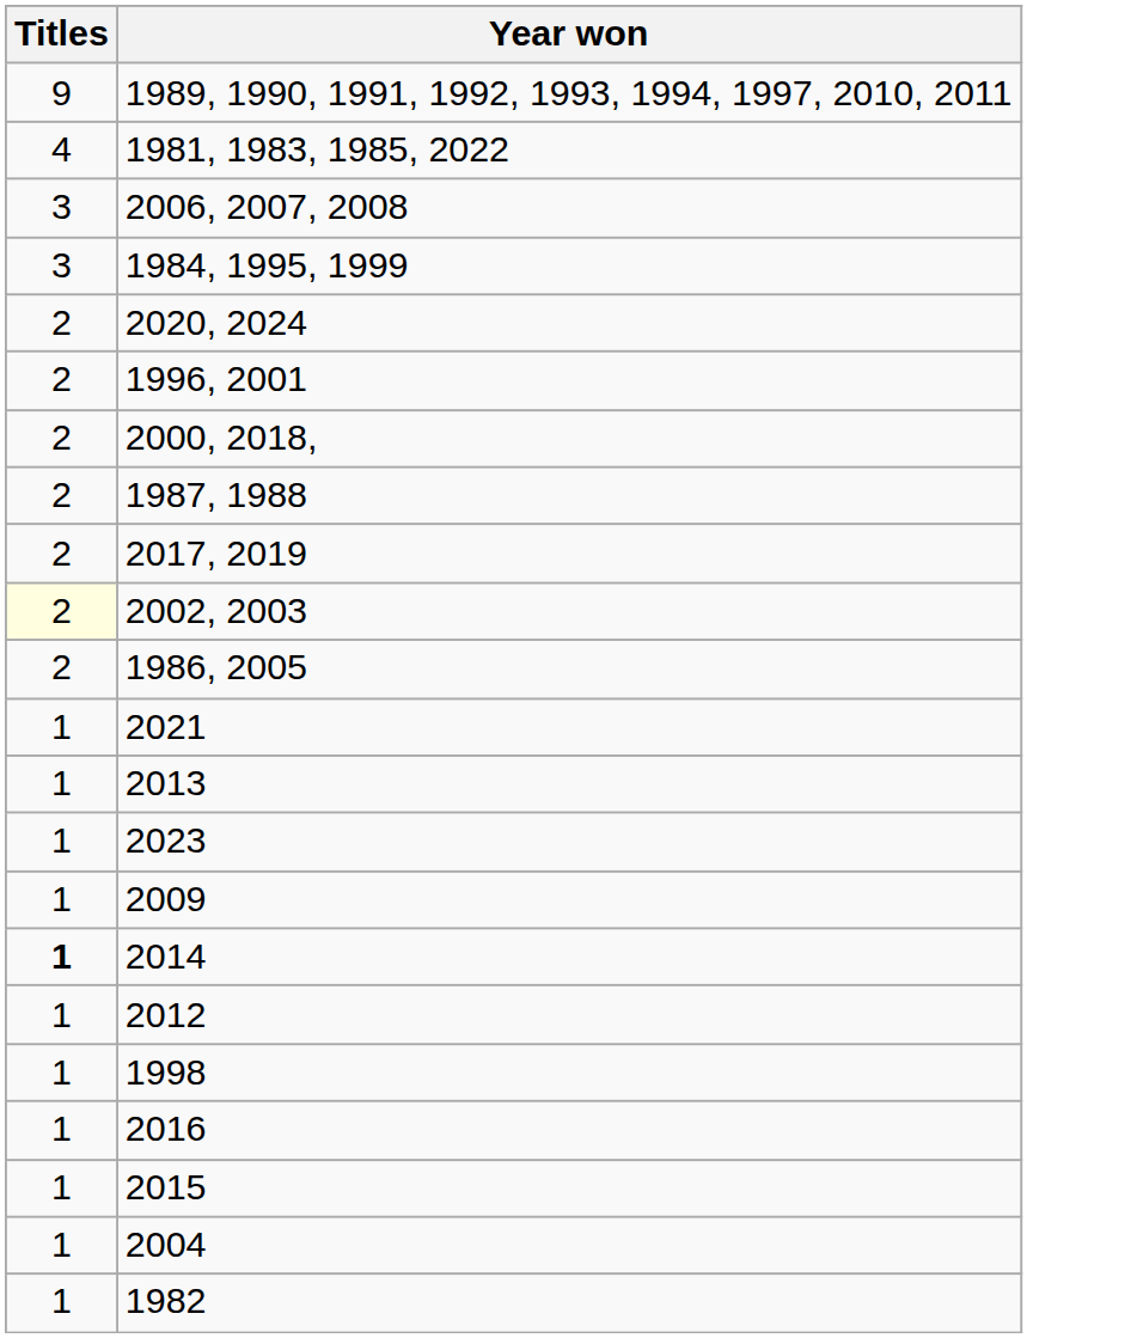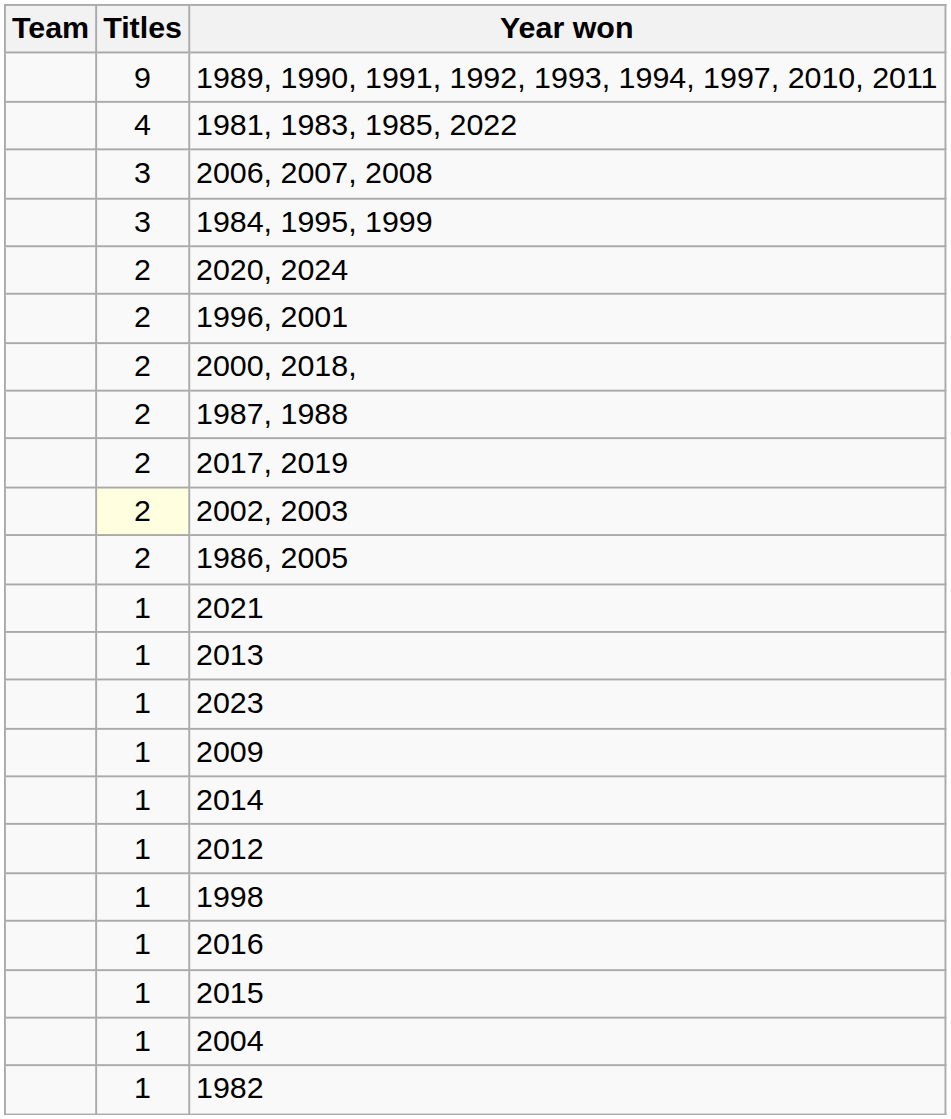+ column: Team
2014 | Titles: bold -> normal
